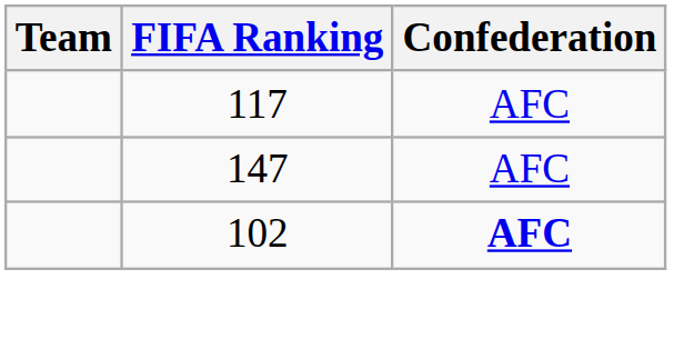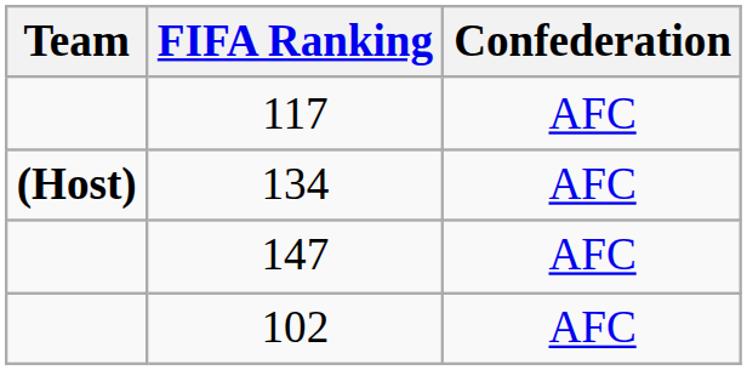+ row: (Host) | 134 | AFC
102 | Confederation: bold -> normal
